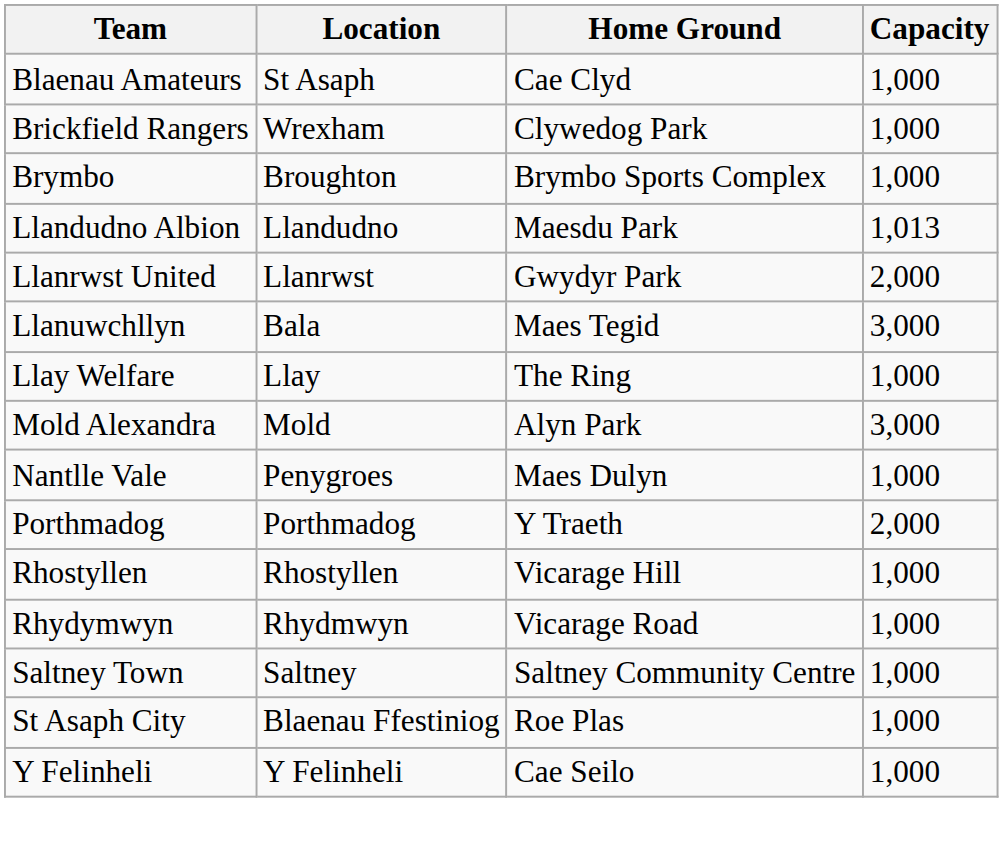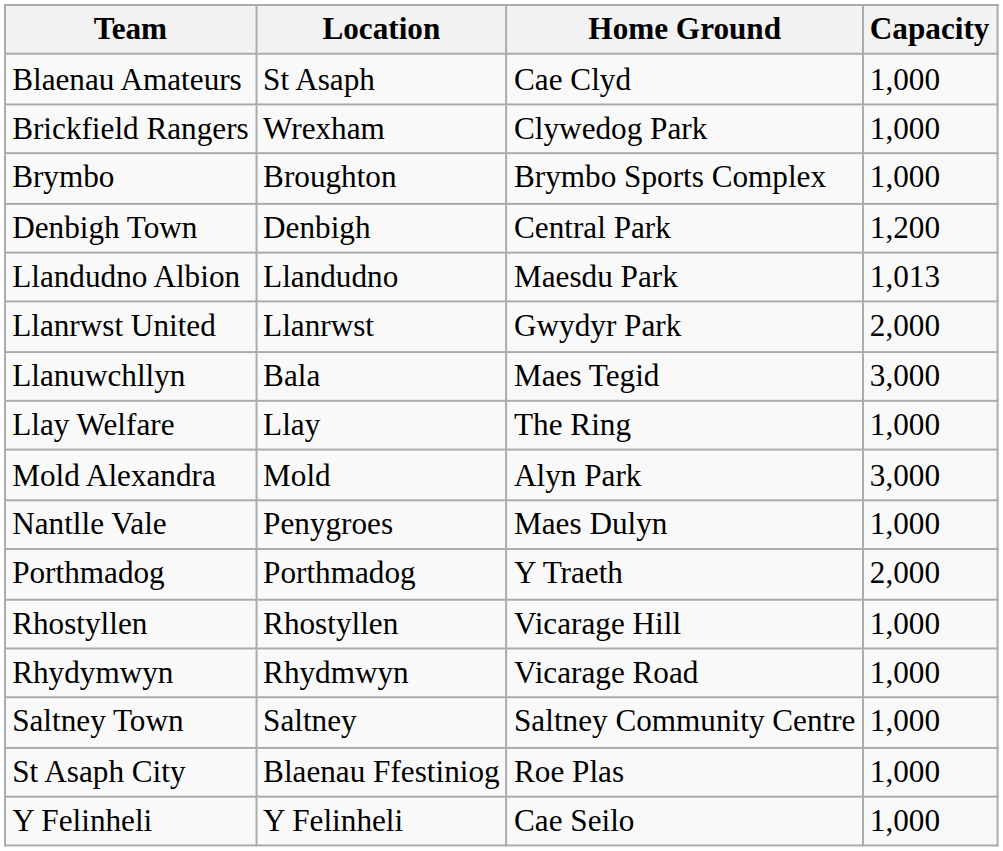+ row: Denbigh Town | Denbigh | Central Park | 1,200
